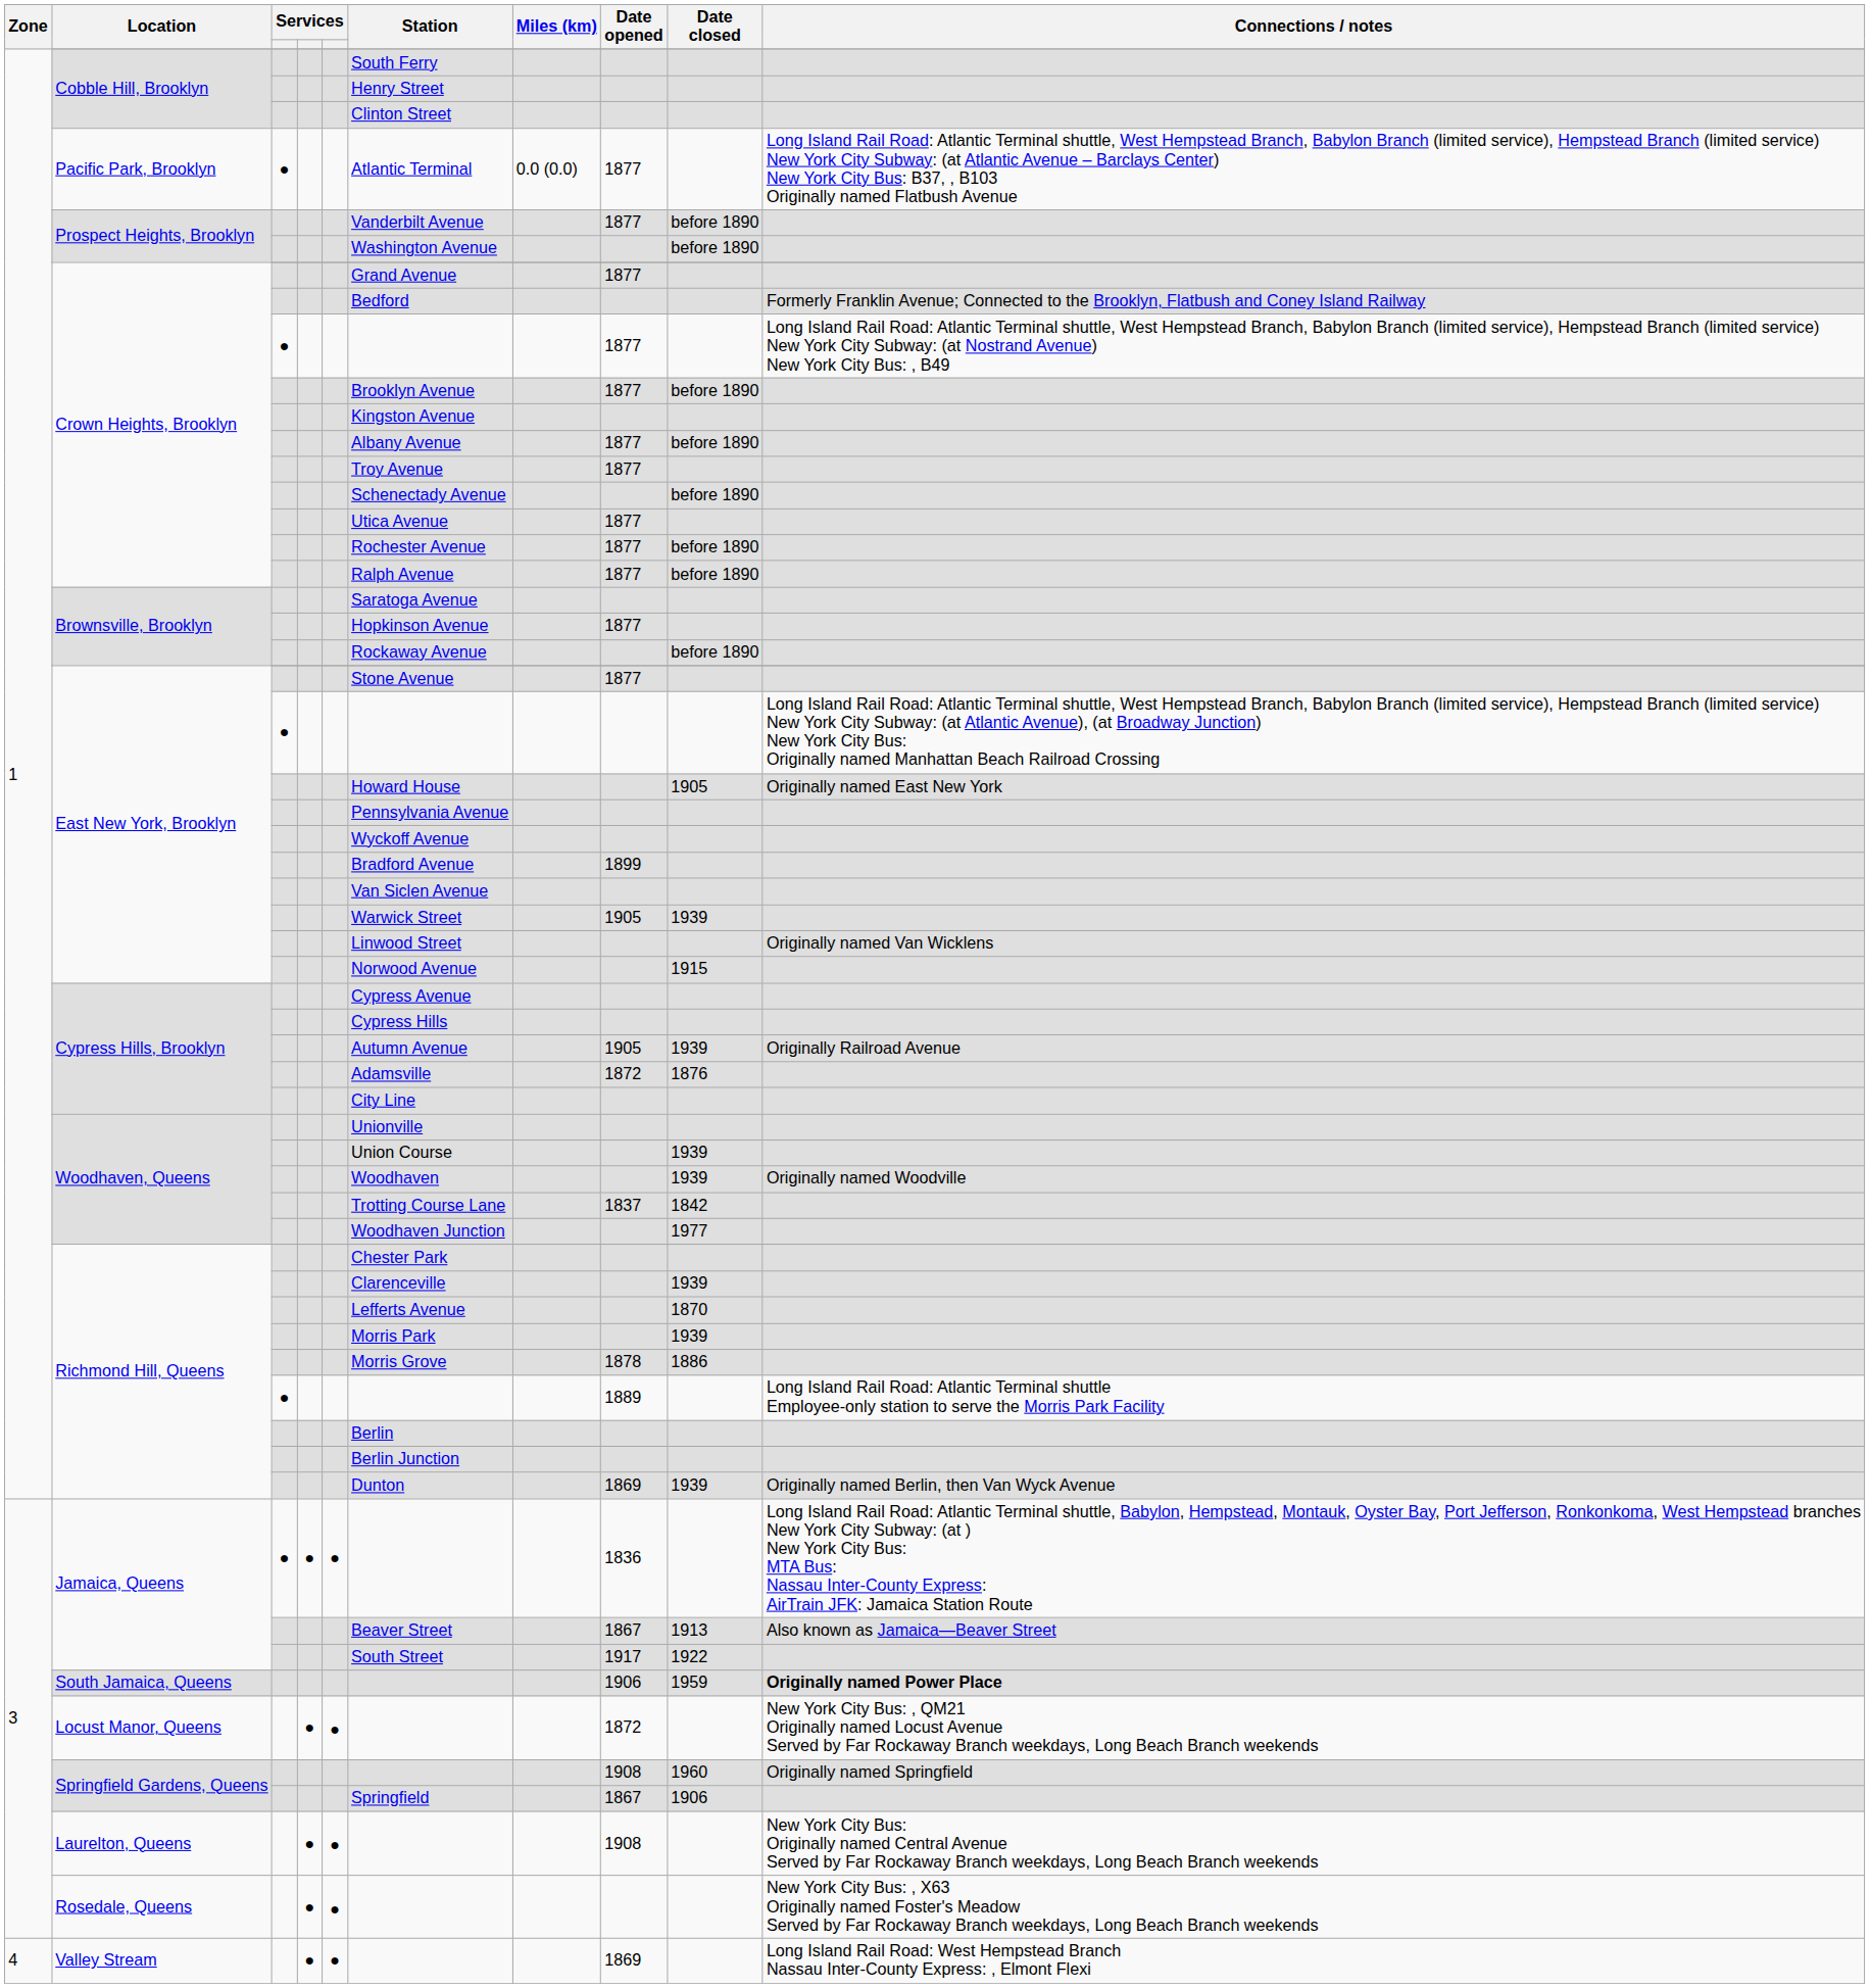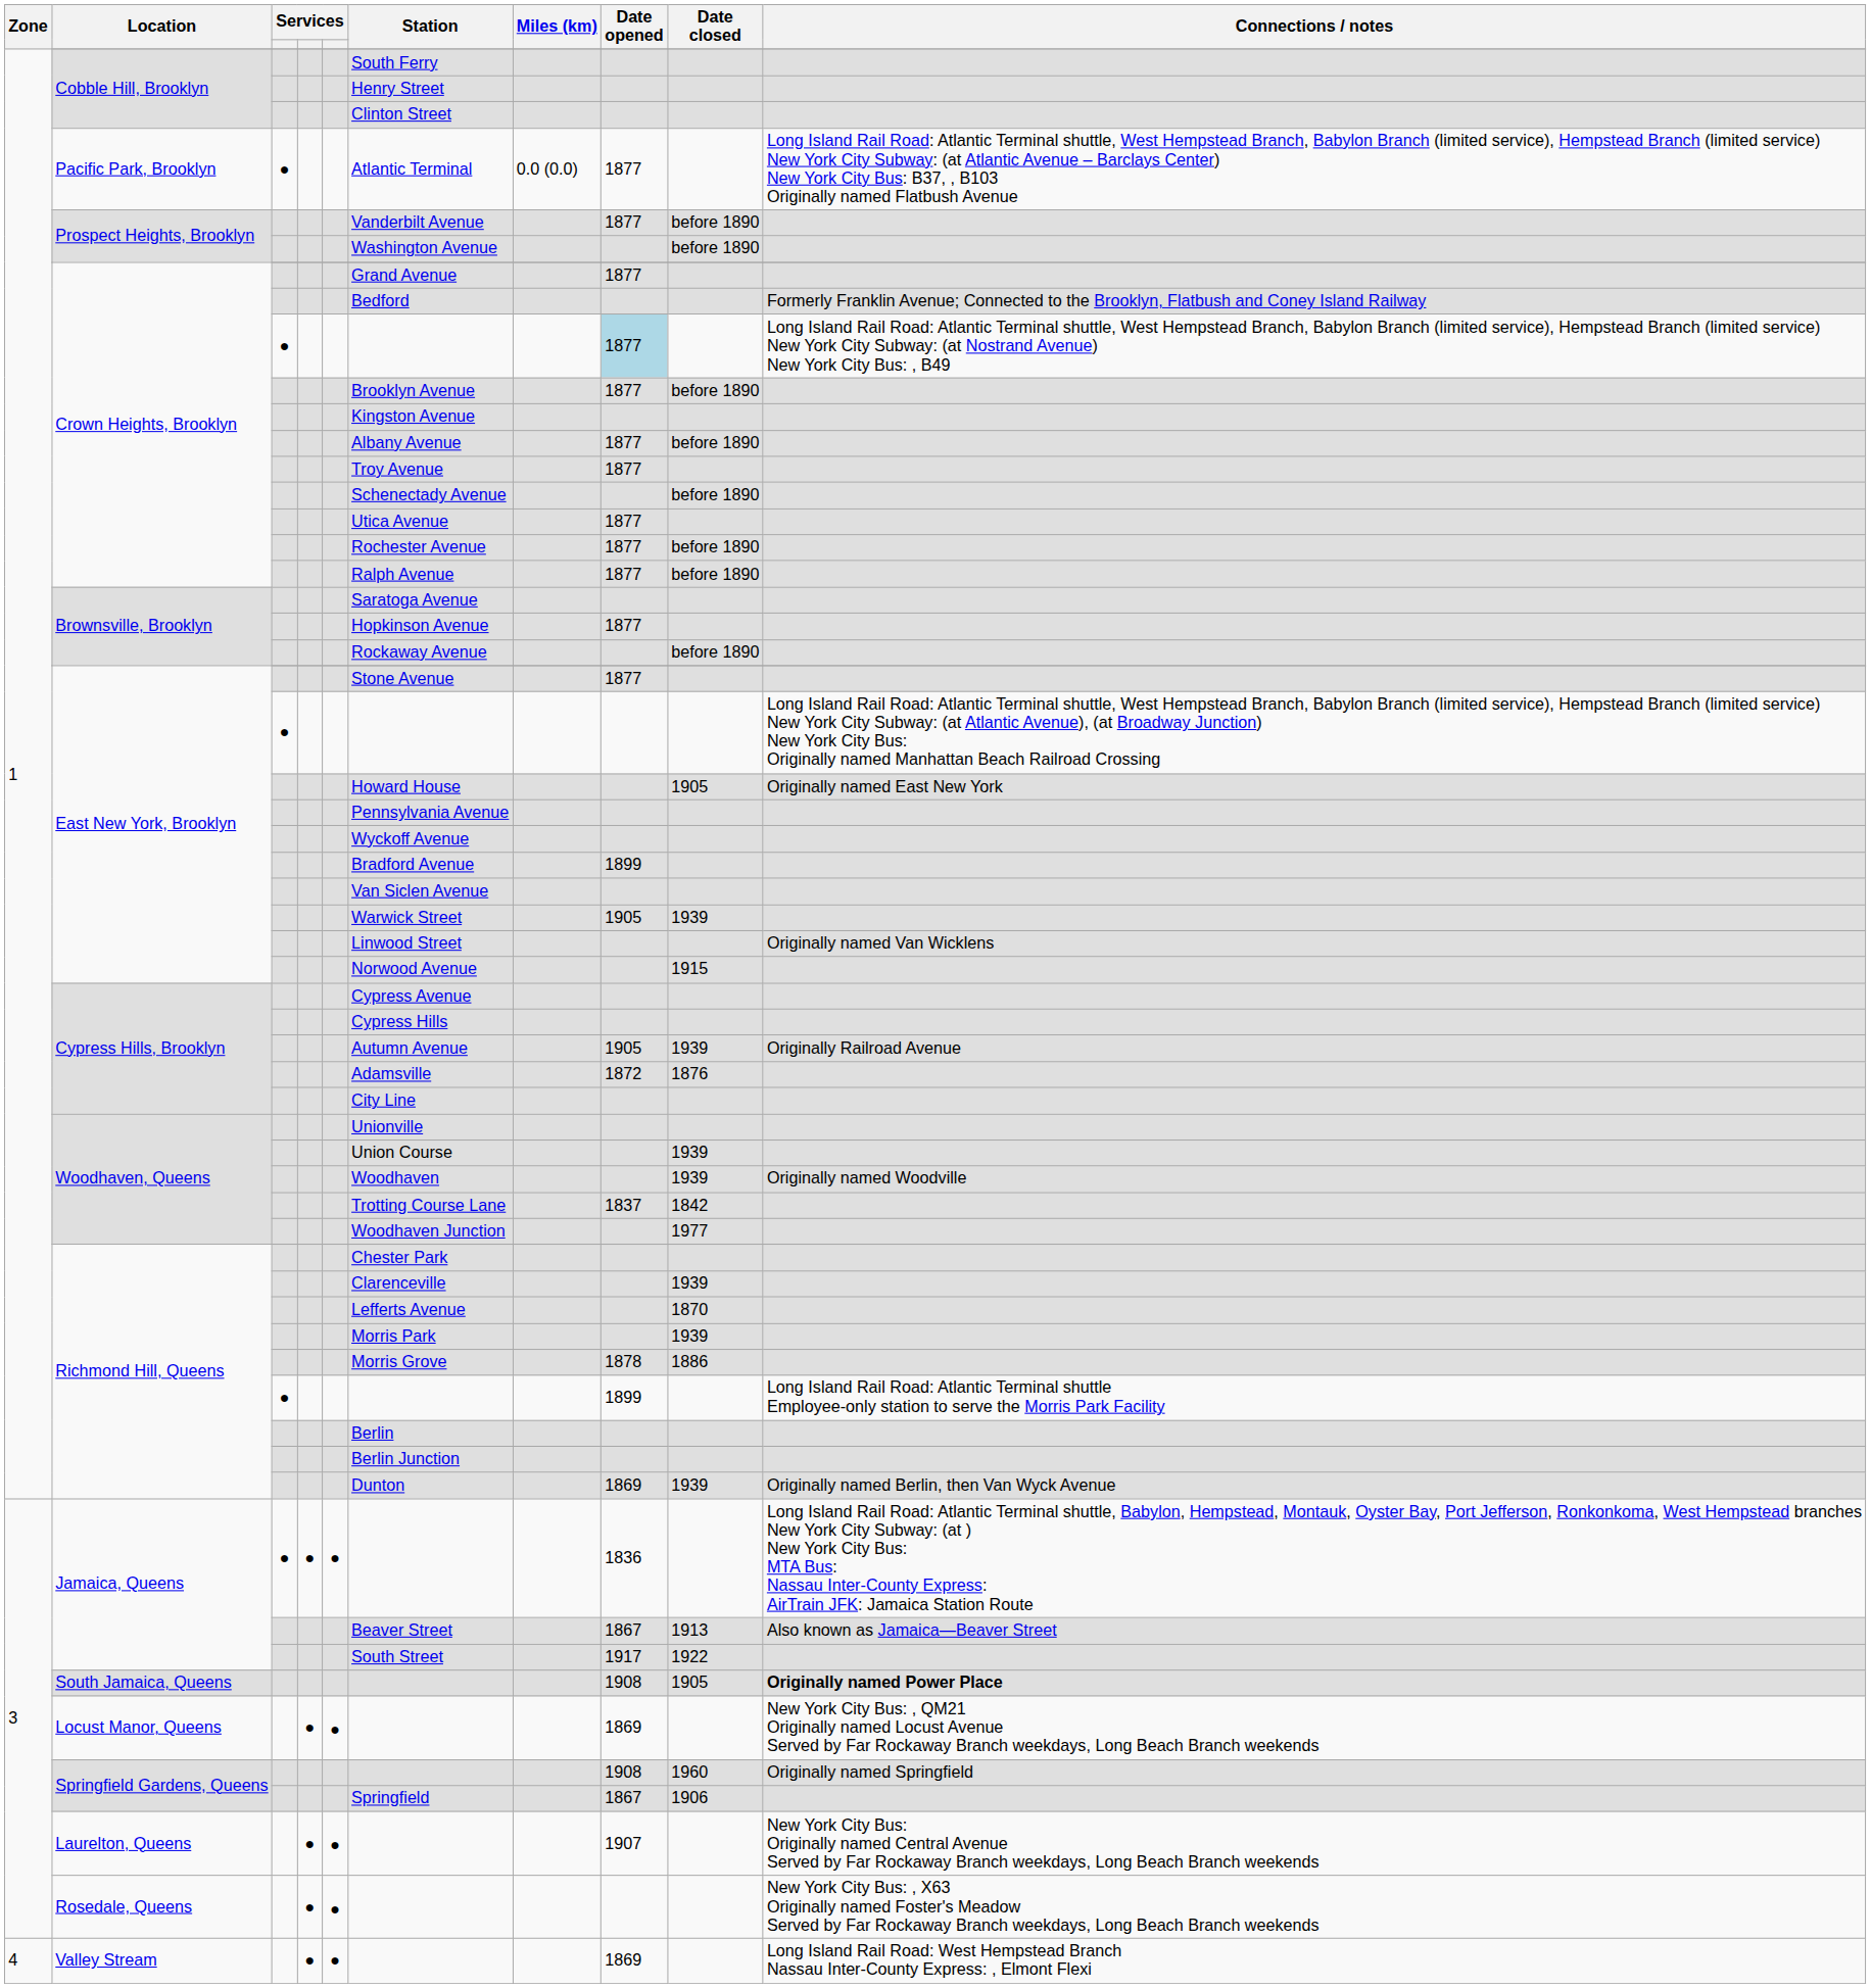Crown Heights, Brooklyn / ● | Date opened: no background -> lightblue background
Richmond Hill, Queens / ● | Date opened: 1889 -> 1899
South Jamaica, Queens | Date opened: 1906 -> 1908
South Jamaica, Queens | Date closed: 1959 -> 1905
Locust Manor, Queens | Date opened: 1872 -> 1869
Laurelton, Queens | Date opened: 1908 -> 1907
